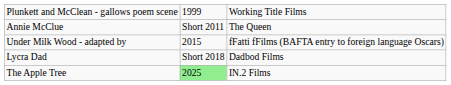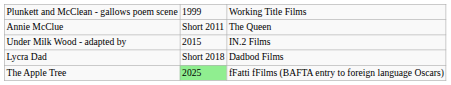Under Milk Wood - adapted by | column 3: fFatti fFilms (BAFTA entry to foreign language Oscars) -> IN.2 Films
The Apple Tree | column 3: IN.2 Films -> fFatti fFilms (BAFTA entry to foreign language Oscars)
